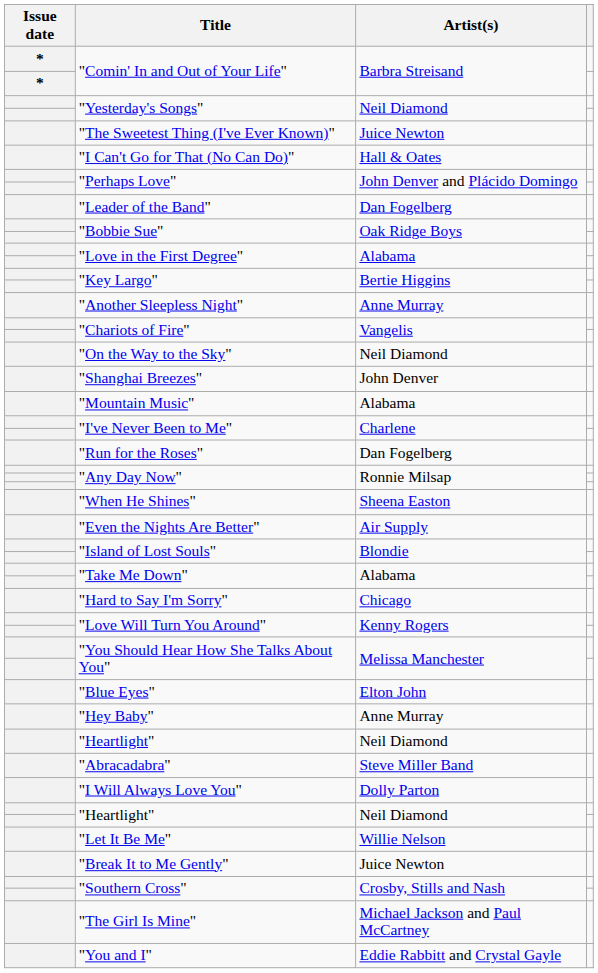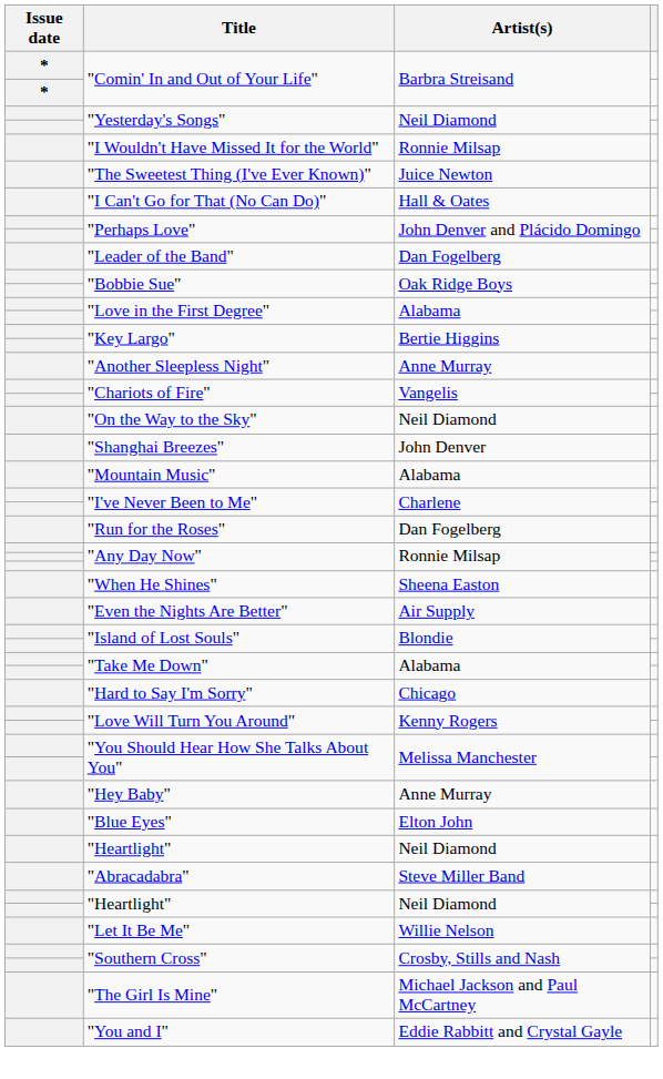+ row: "I Wouldn't Have Missed It for the World" | Ronnie Milsap
rows swapped: "Hey Baby" <-> "Blue Eyes"
- row: "I Will Always Love You" | Dolly Parton
- row: "Break It to Me Gently" | Juice Newton
